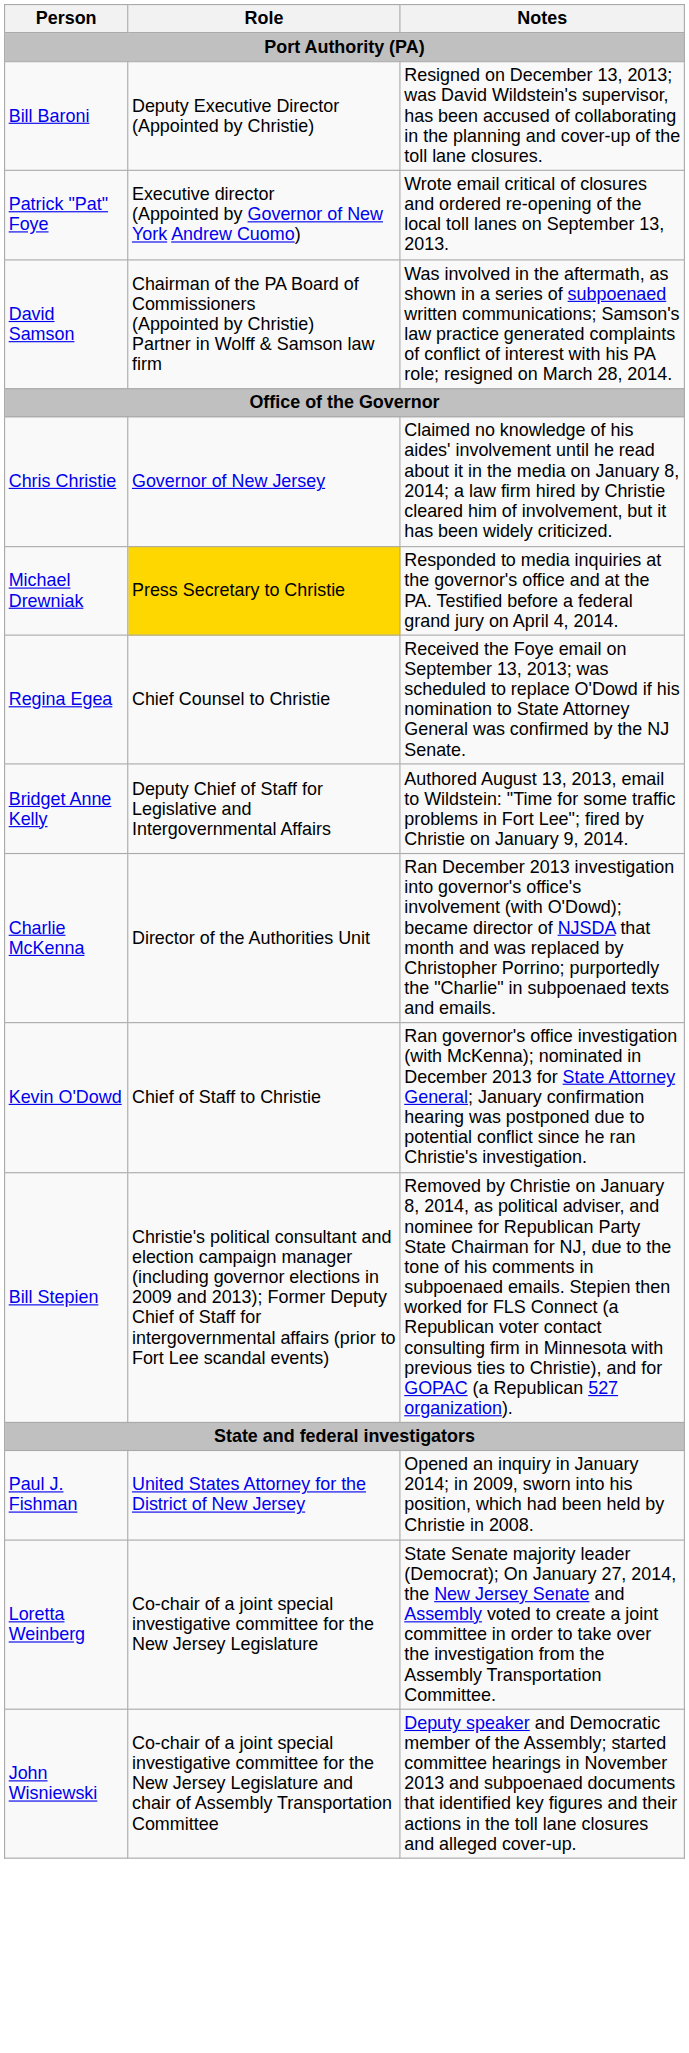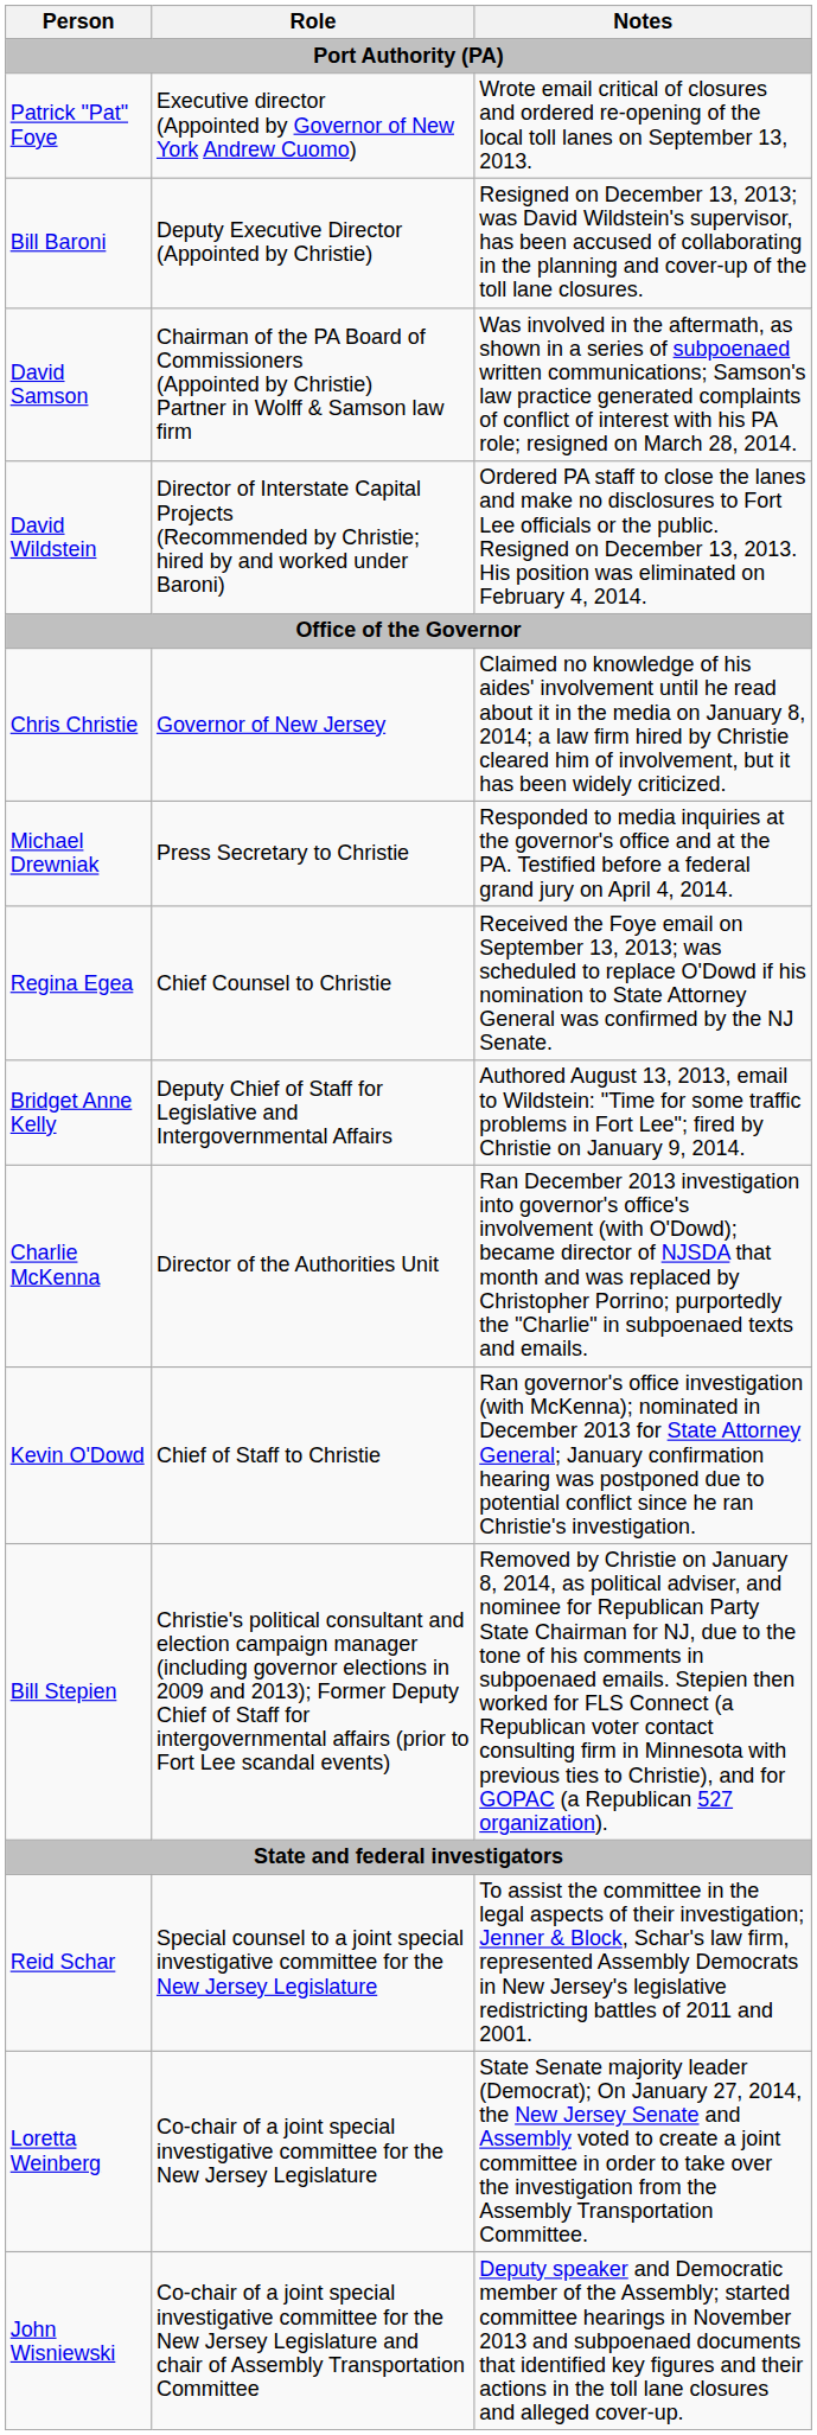rows swapped: Bill Baroni <-> Patrick "Pat" Foye
+ row: David Wildstein | Director of Interstate Capital Projects (Recommended by Christie; hired by and worked under Baroni) | Ordered PA staff to close the lanes and make no disclosures to Fort Lee officials or the public. Resigned on December 13, 2013. His position was eliminated on February 4, 2014.
Michael Drewniak | Role: gold background -> no background
- row: Paul J. Fishman | United States Attorney for the District of New Jersey | Opened an inquiry in January 2014; in 2009, sworn into his position, which had been held by Christie in 2008.
+ row: Reid Schar | Special counsel to a joint special investigative committee for the New Jersey Legislature | To assist the committee in the legal aspects of their investigation; Jenner & Block, Schar's law firm, represented Assembly Democrats in New Jersey's legislative redistricting battles of 2011 and 2001.
